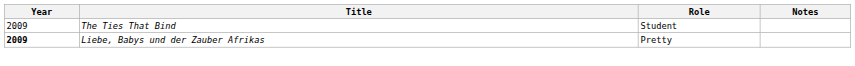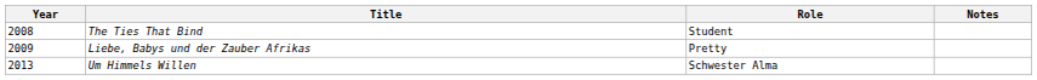The Ties That Bind | Year: 2009 -> 2008
Liebe, Babys und der Zauber Afrikas | Year: bold -> normal
+ row: 2013 | Um Himmels Willen | Schwester Alma
